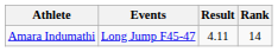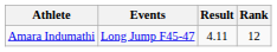Amara Indumathi | Rank: 14 -> 12
